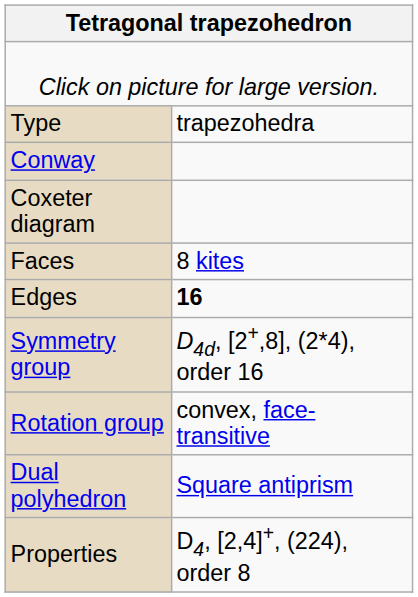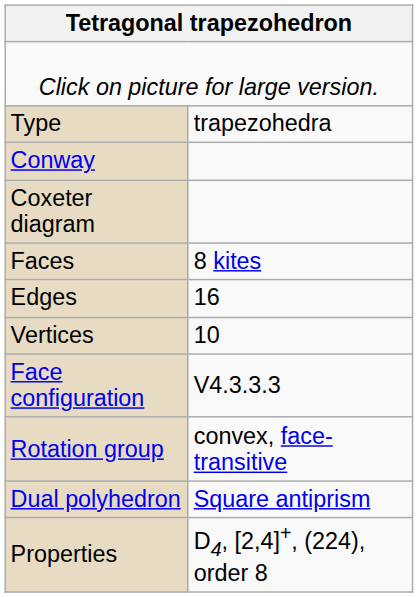Edges | column 2: bold -> normal
+ row: Vertices | 10
+ row: Face configuration | V4.3.3.3
- row: Symmetry group | D4d, [2+,8], (2*4), order 16
